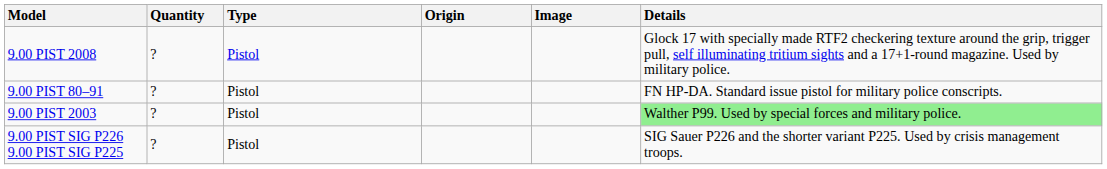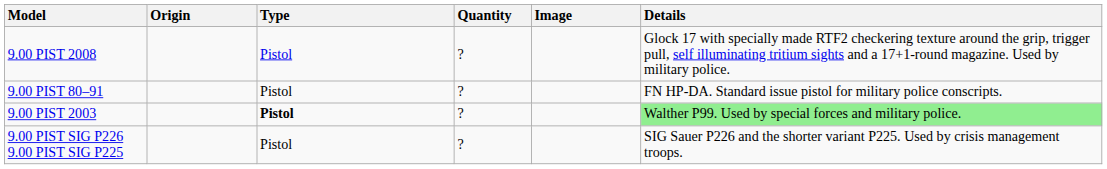columns swapped: Origin <-> Quantity
9.00 PIST 2003 | Type: normal -> bold
